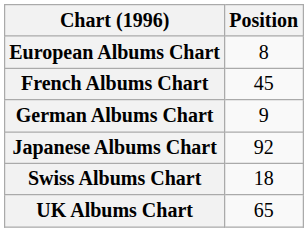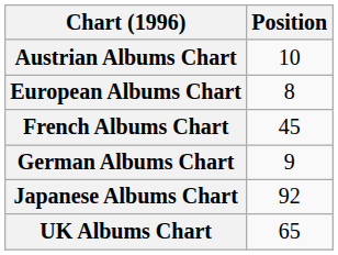+ row: Austrian Albums Chart | 10
- row: Swiss Albums Chart | 18
